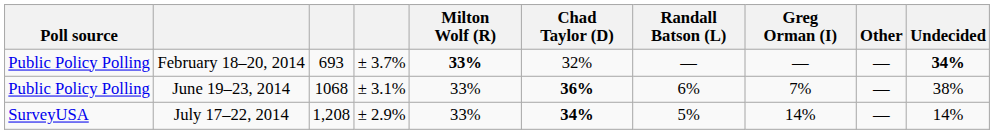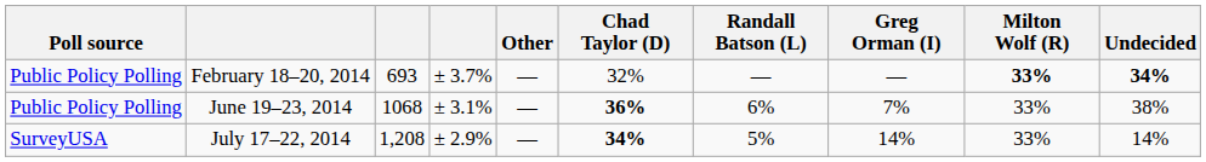columns swapped: Milton Wolf (R) <-> Other
